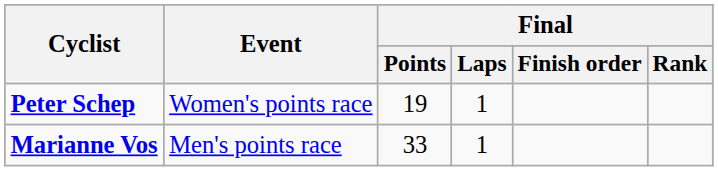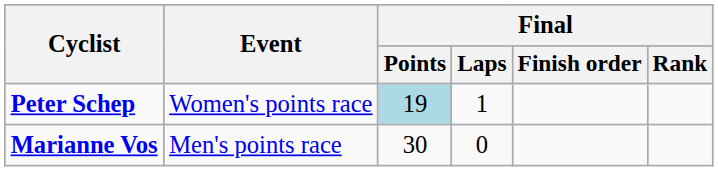Peter Schep | Final / Points: no background -> lightblue background
Marianne Vos | Final / Points: 33 -> 30
Marianne Vos | Final / Laps: 1 -> 0
